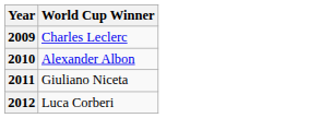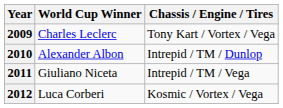+ column: Chassis / Engine / Tires | Tony Kart / Vortex / Vega | Intrepid / TM / Dunlop | Intrepid / TM / Vega | Kosmic / Vortex / Vega
